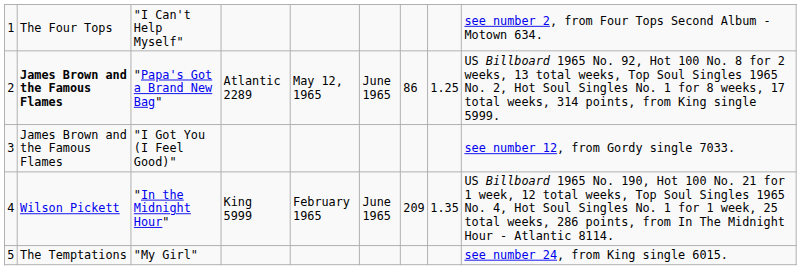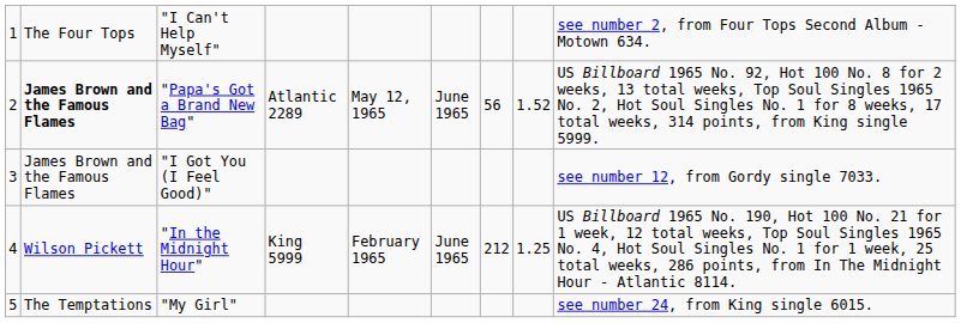"Papa's Got a Brand New Bag" | column 7: 86 -> 56
"Papa's Got a Brand New Bag" | column 8: 1.25 -> 1.52
"In the Midnight Hour" | column 7: 209 -> 212
"In the Midnight Hour" | column 8: 1.35 -> 1.25
